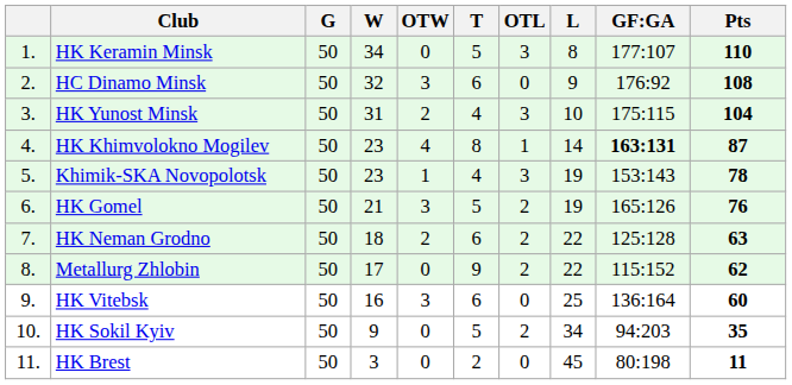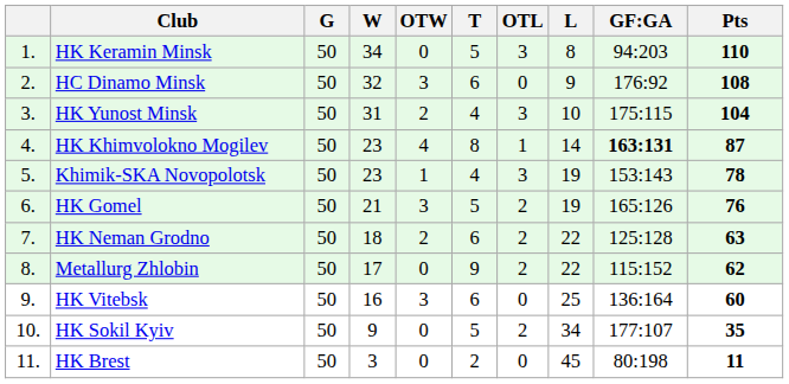HK Keramin Minsk | GF:GA: 177:107 -> 94:203
HK Sokil Kyiv | GF:GA: 94:203 -> 177:107
